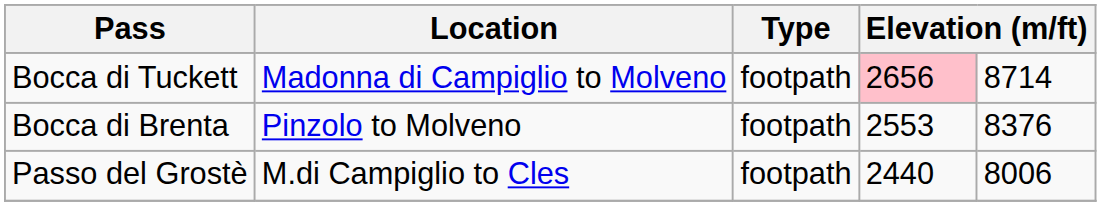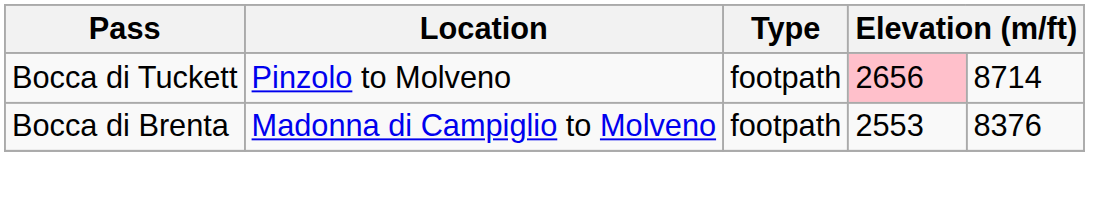Bocca di Tuckett | Location: Madonna di Campiglio to Molveno -> Pinzolo to Molveno
Bocca di Brenta | Location: Pinzolo to Molveno -> Madonna di Campiglio to Molveno
- row: Passo del Grostè | M.di Campiglio to Cles | footpath | 2440 | 8006
